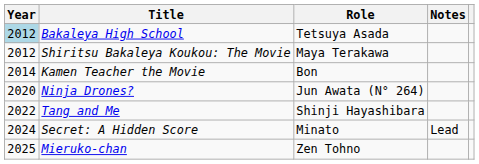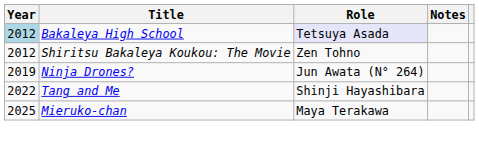Bakaleya High School | Role: no background -> lavender background
Shiritsu Bakaleya Koukou: The Movie | Role: Maya Terakawa -> Zen Tohno
- row: 2014 | Kamen Teacher the Movie | Bon
Ninja Drones? | Year: 2020 -> 2019
- row: 2024 | Secret: A Hidden Score | Minato | Lead
Mieruko-chan | Role: Zen Tohno -> Maya Terakawa
